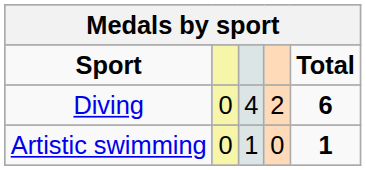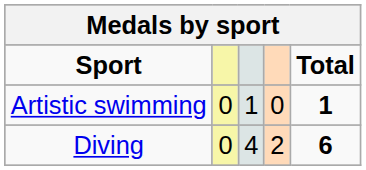rows swapped: Diving <-> Artistic swimming
